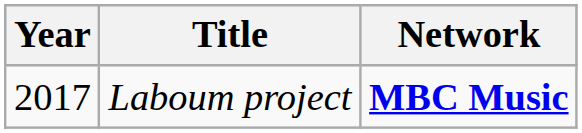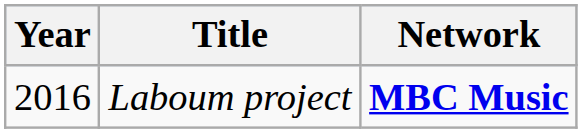Laboum project | Year: 2017 -> 2016
